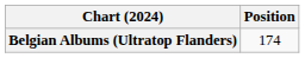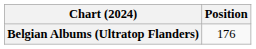Belgian Albums (Ultratop Flanders) | Position: 174 -> 176
